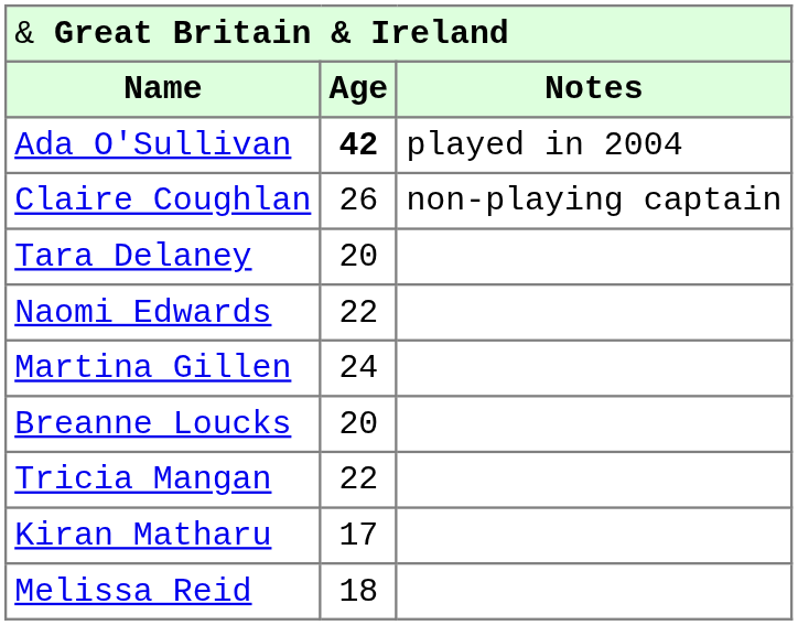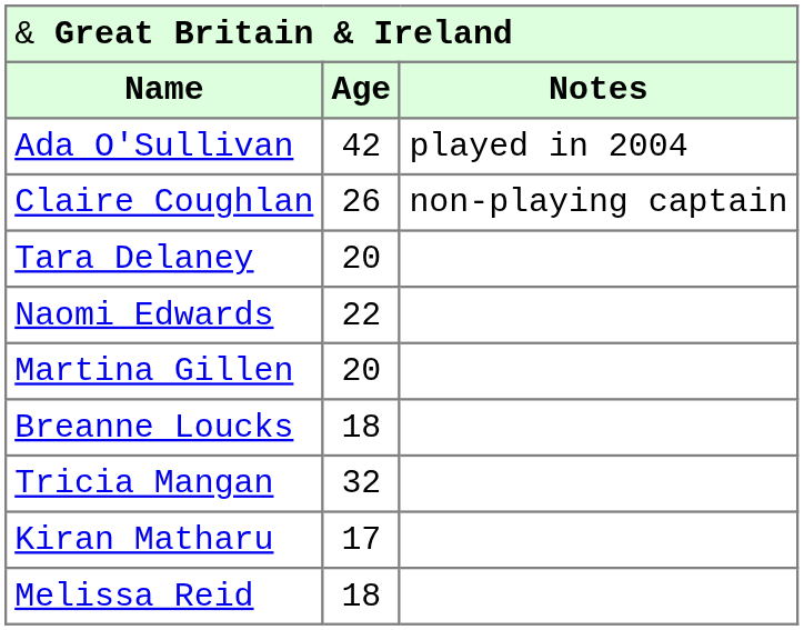Ada O'Sullivan | column 2: bold -> normal
Martina Gillen | column 2: 24 -> 20
Breanne Loucks | column 2: 20 -> 18
Tricia Mangan | column 2: 22 -> 32
